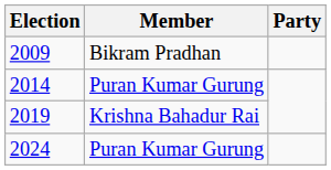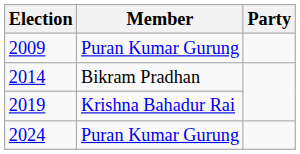2009 | Member: Bikram Pradhan -> Puran Kumar Gurung
2014 | Member: Puran Kumar Gurung -> Bikram Pradhan
